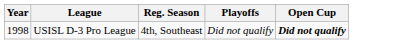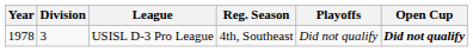+ column: Division | 3
USISL D-3 Pro League | Year: 1998 -> 1978
